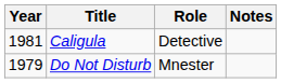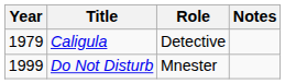Caligula | Year: 1981 -> 1979
Do Not Disturb | Year: 1979 -> 1999
